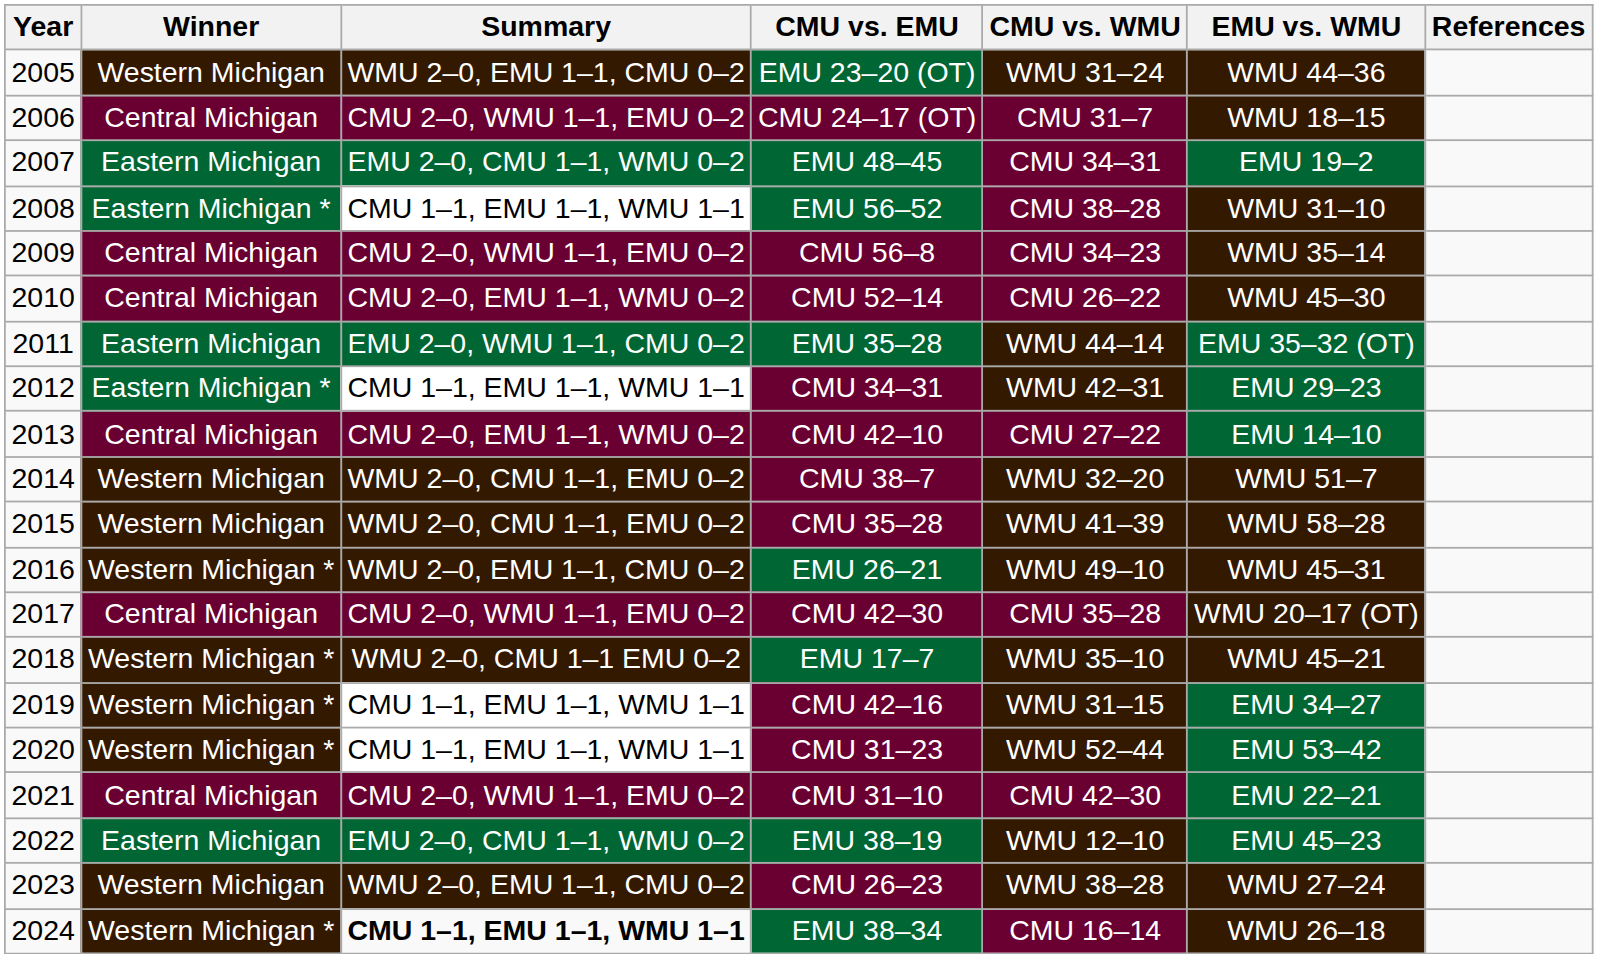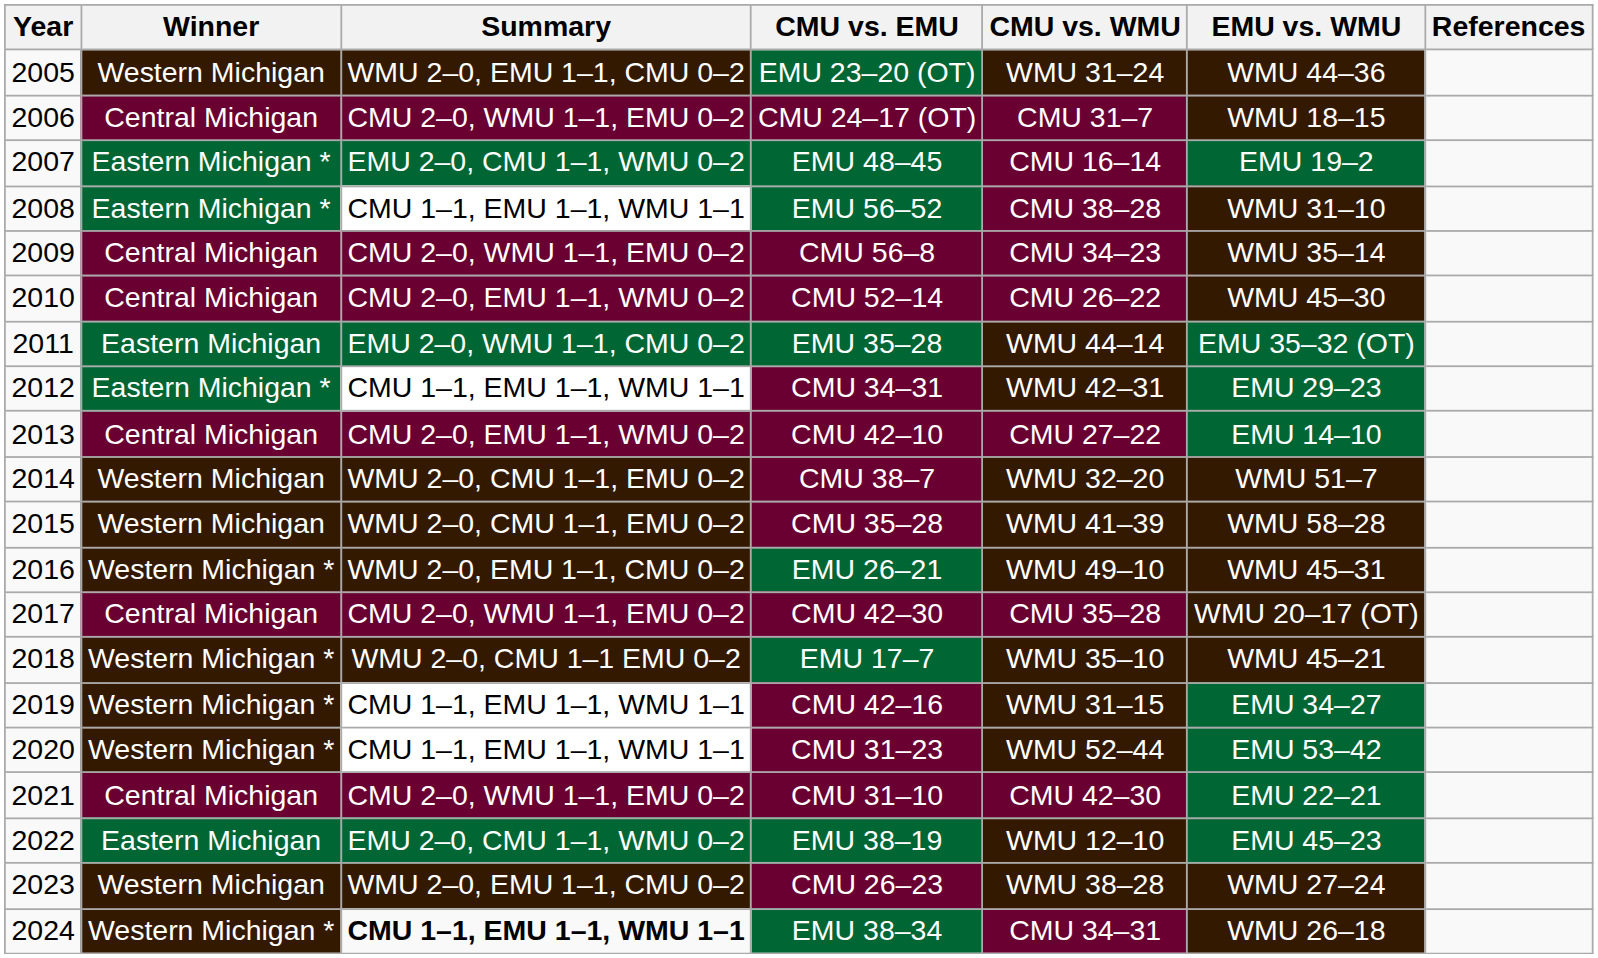EMU 48–45 | Winner: Eastern Michigan -> Eastern Michigan *
EMU 48–45 | CMU vs. WMU: CMU 34–31 -> CMU 16–14
EMU 38–34 | CMU vs. WMU: CMU 16–14 -> CMU 34–31
